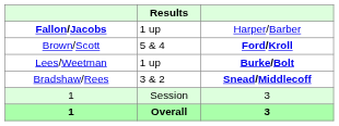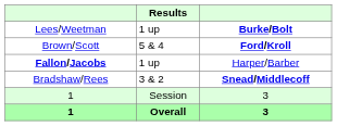rows swapped: Fallon/Jacobs <-> Lees/Weetman
